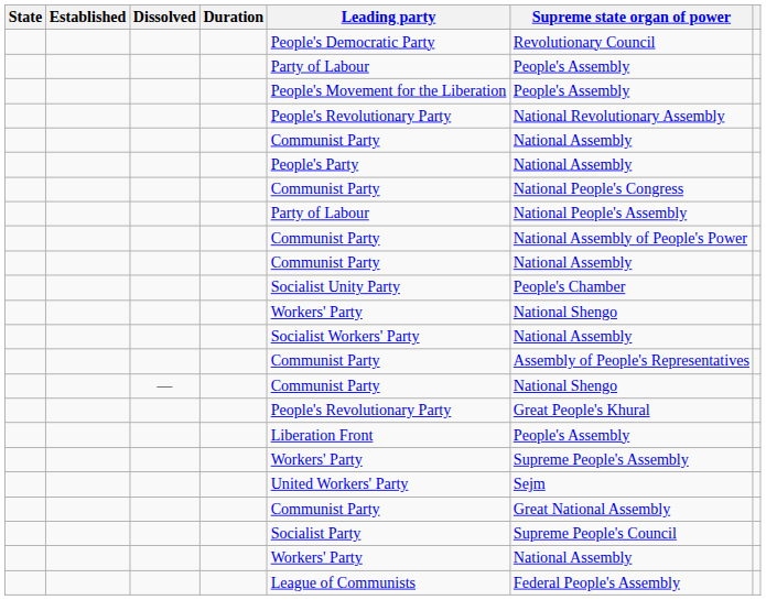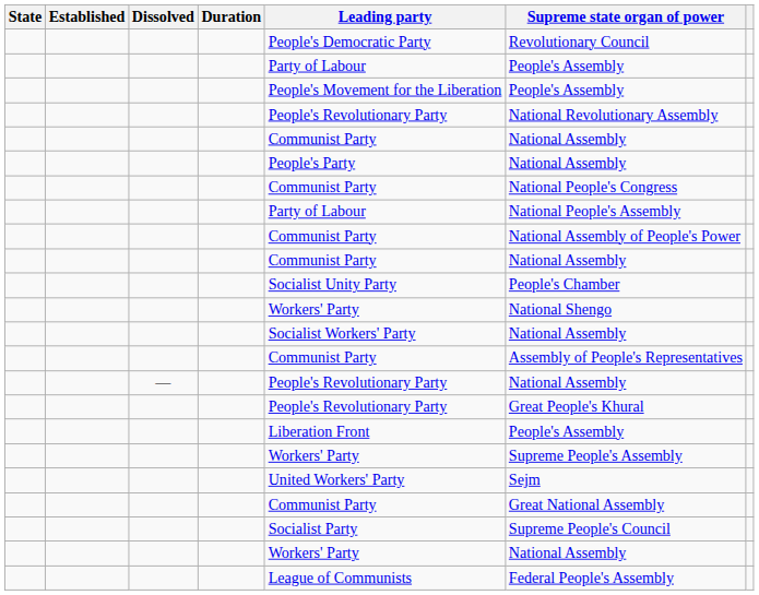— | Leading party: Communist Party -> People's Revolutionary Party
— | Supreme state organ of power: National Shengo -> National Assembly
